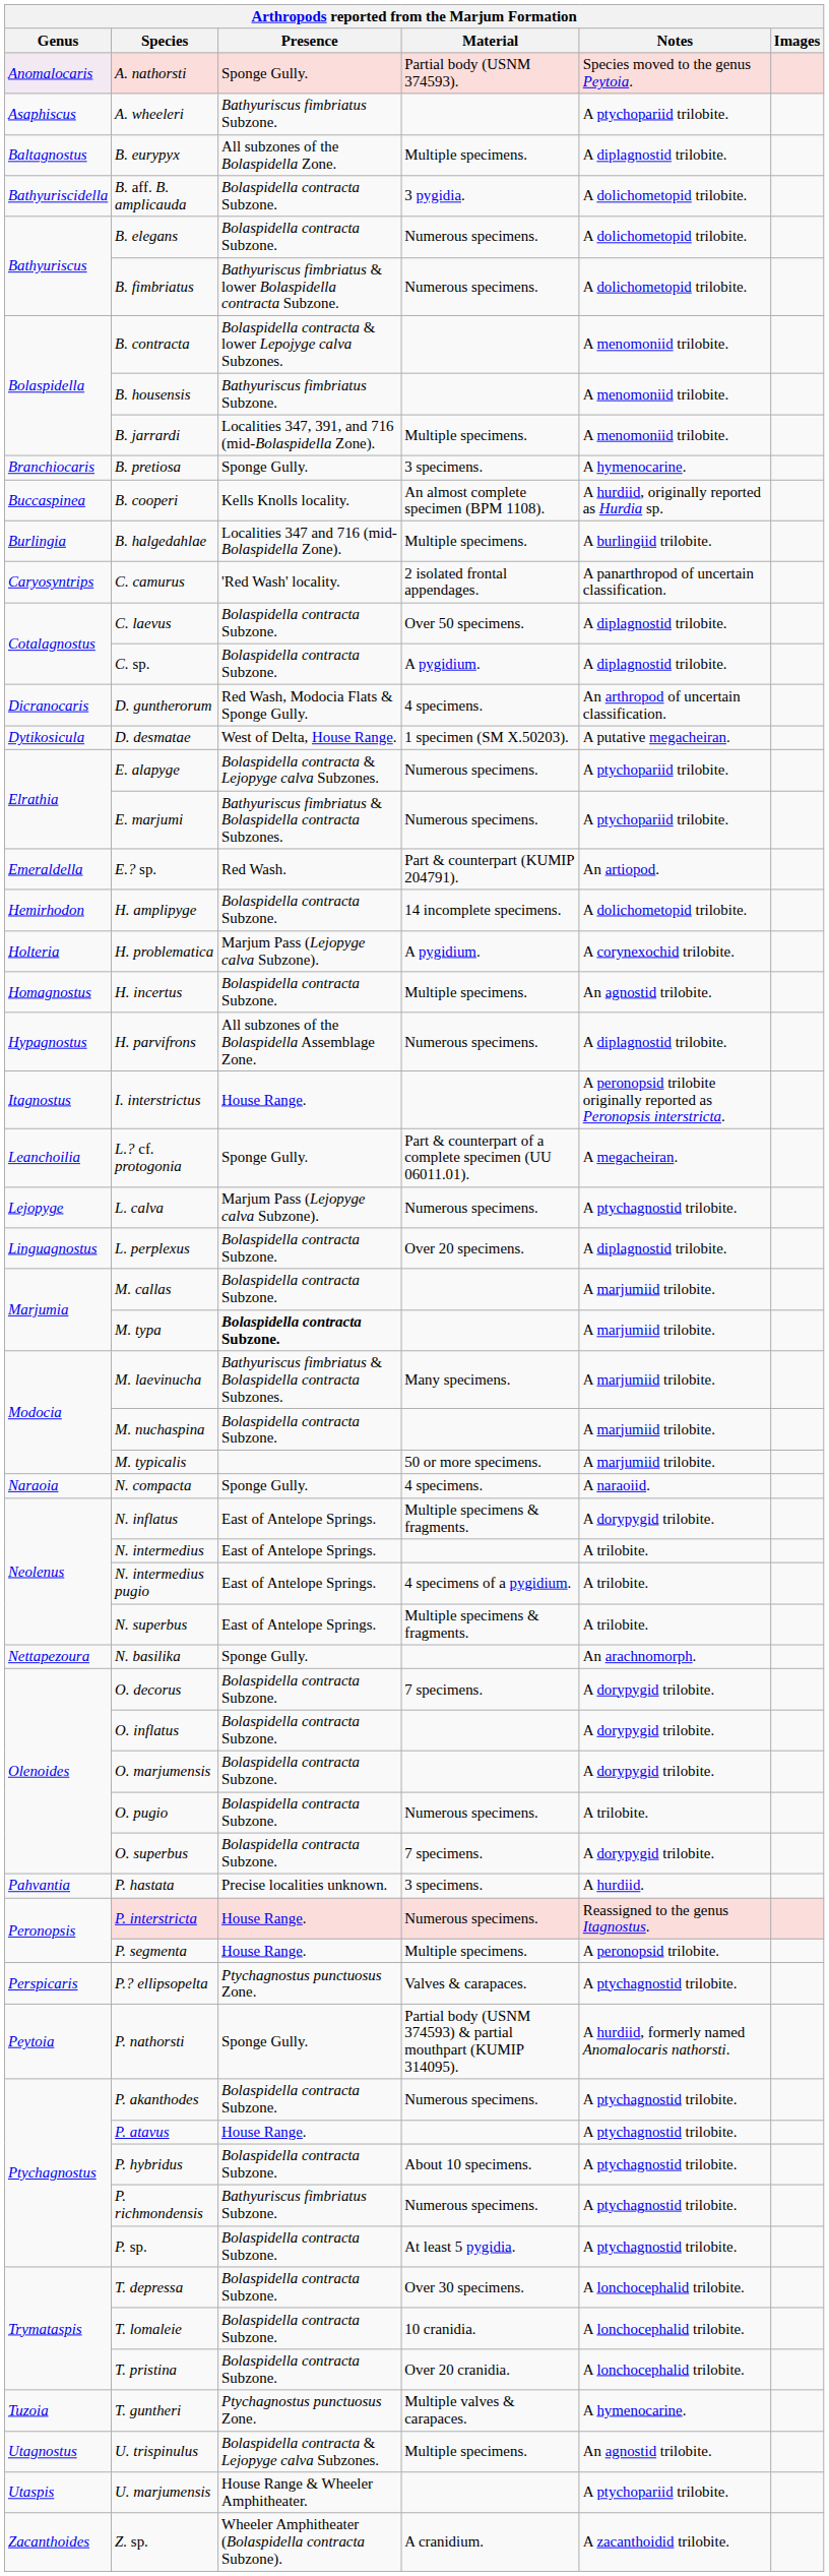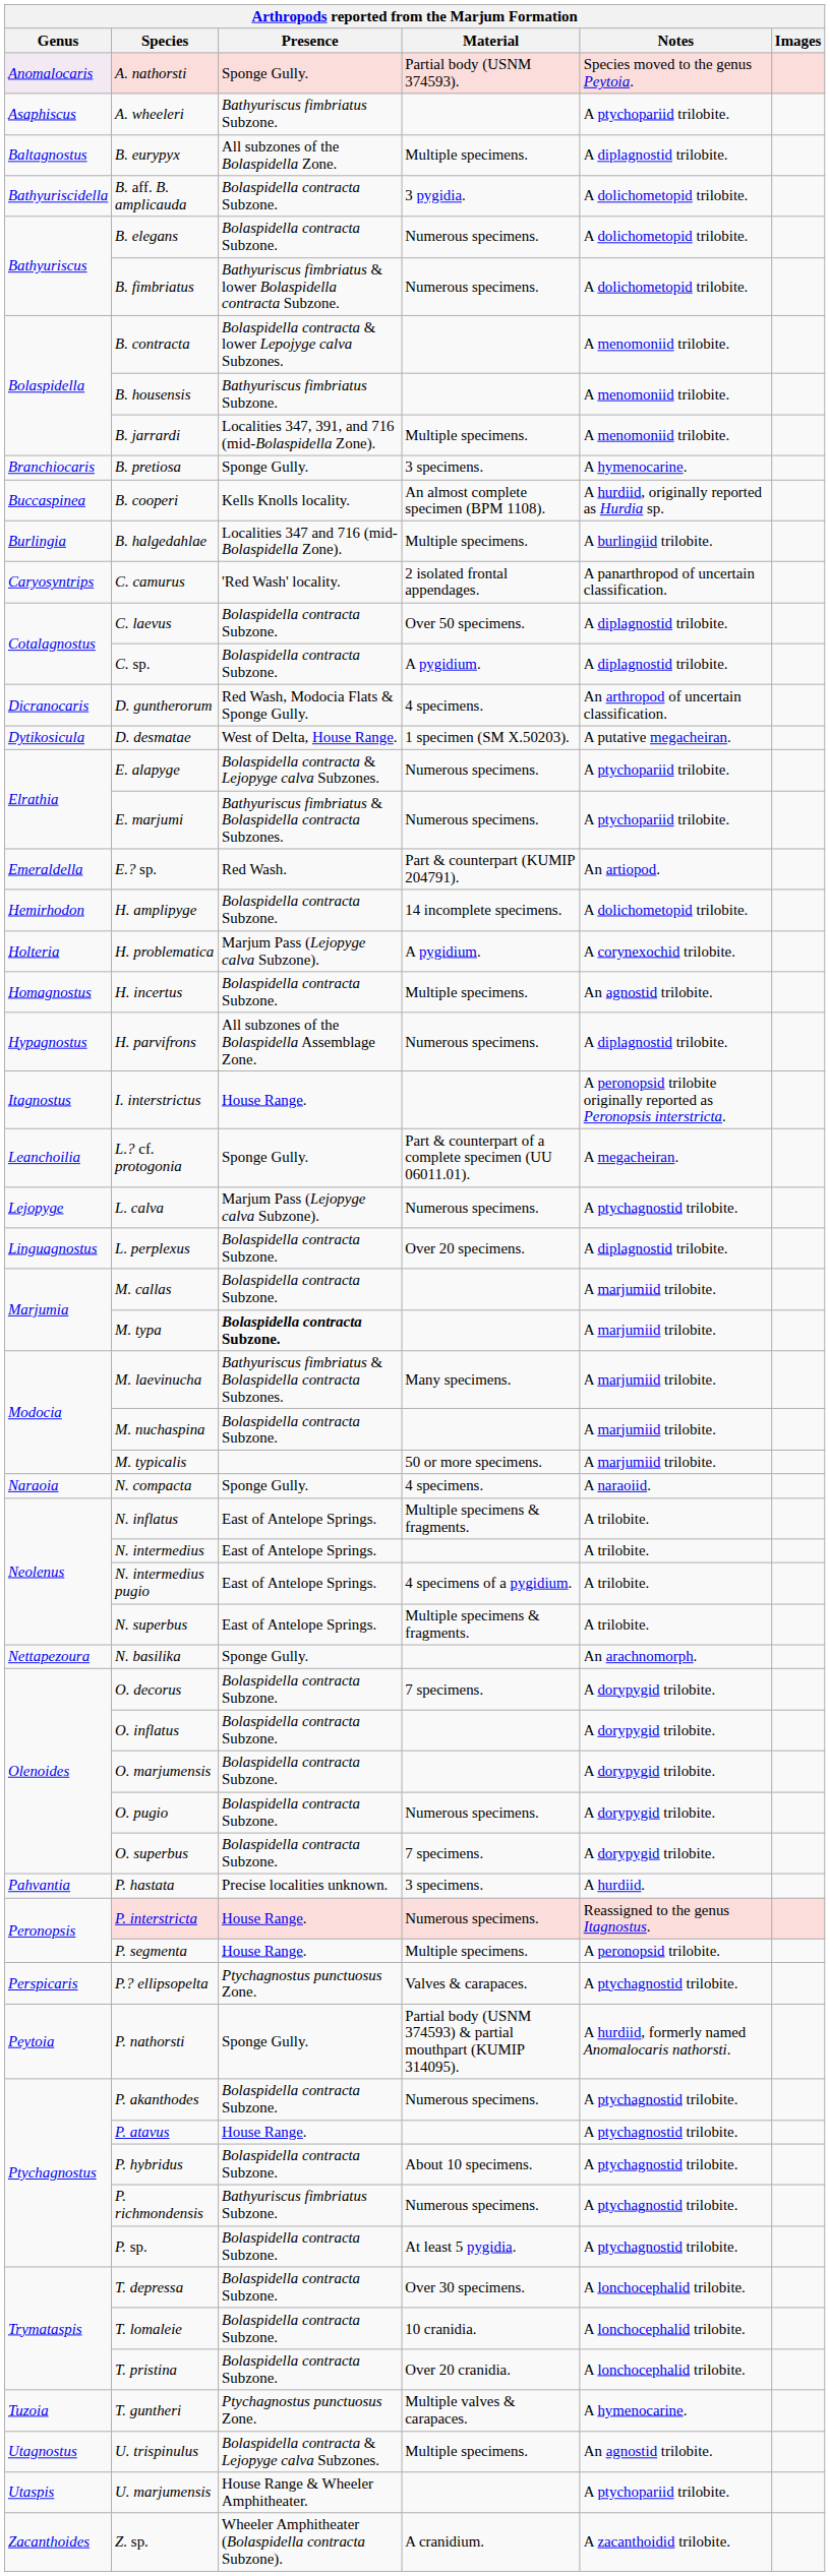N. inflatus | Notes: A dorypygid trilobite. -> A trilobite.
O. pugio | Notes: A trilobite. -> A dorypygid trilobite.
